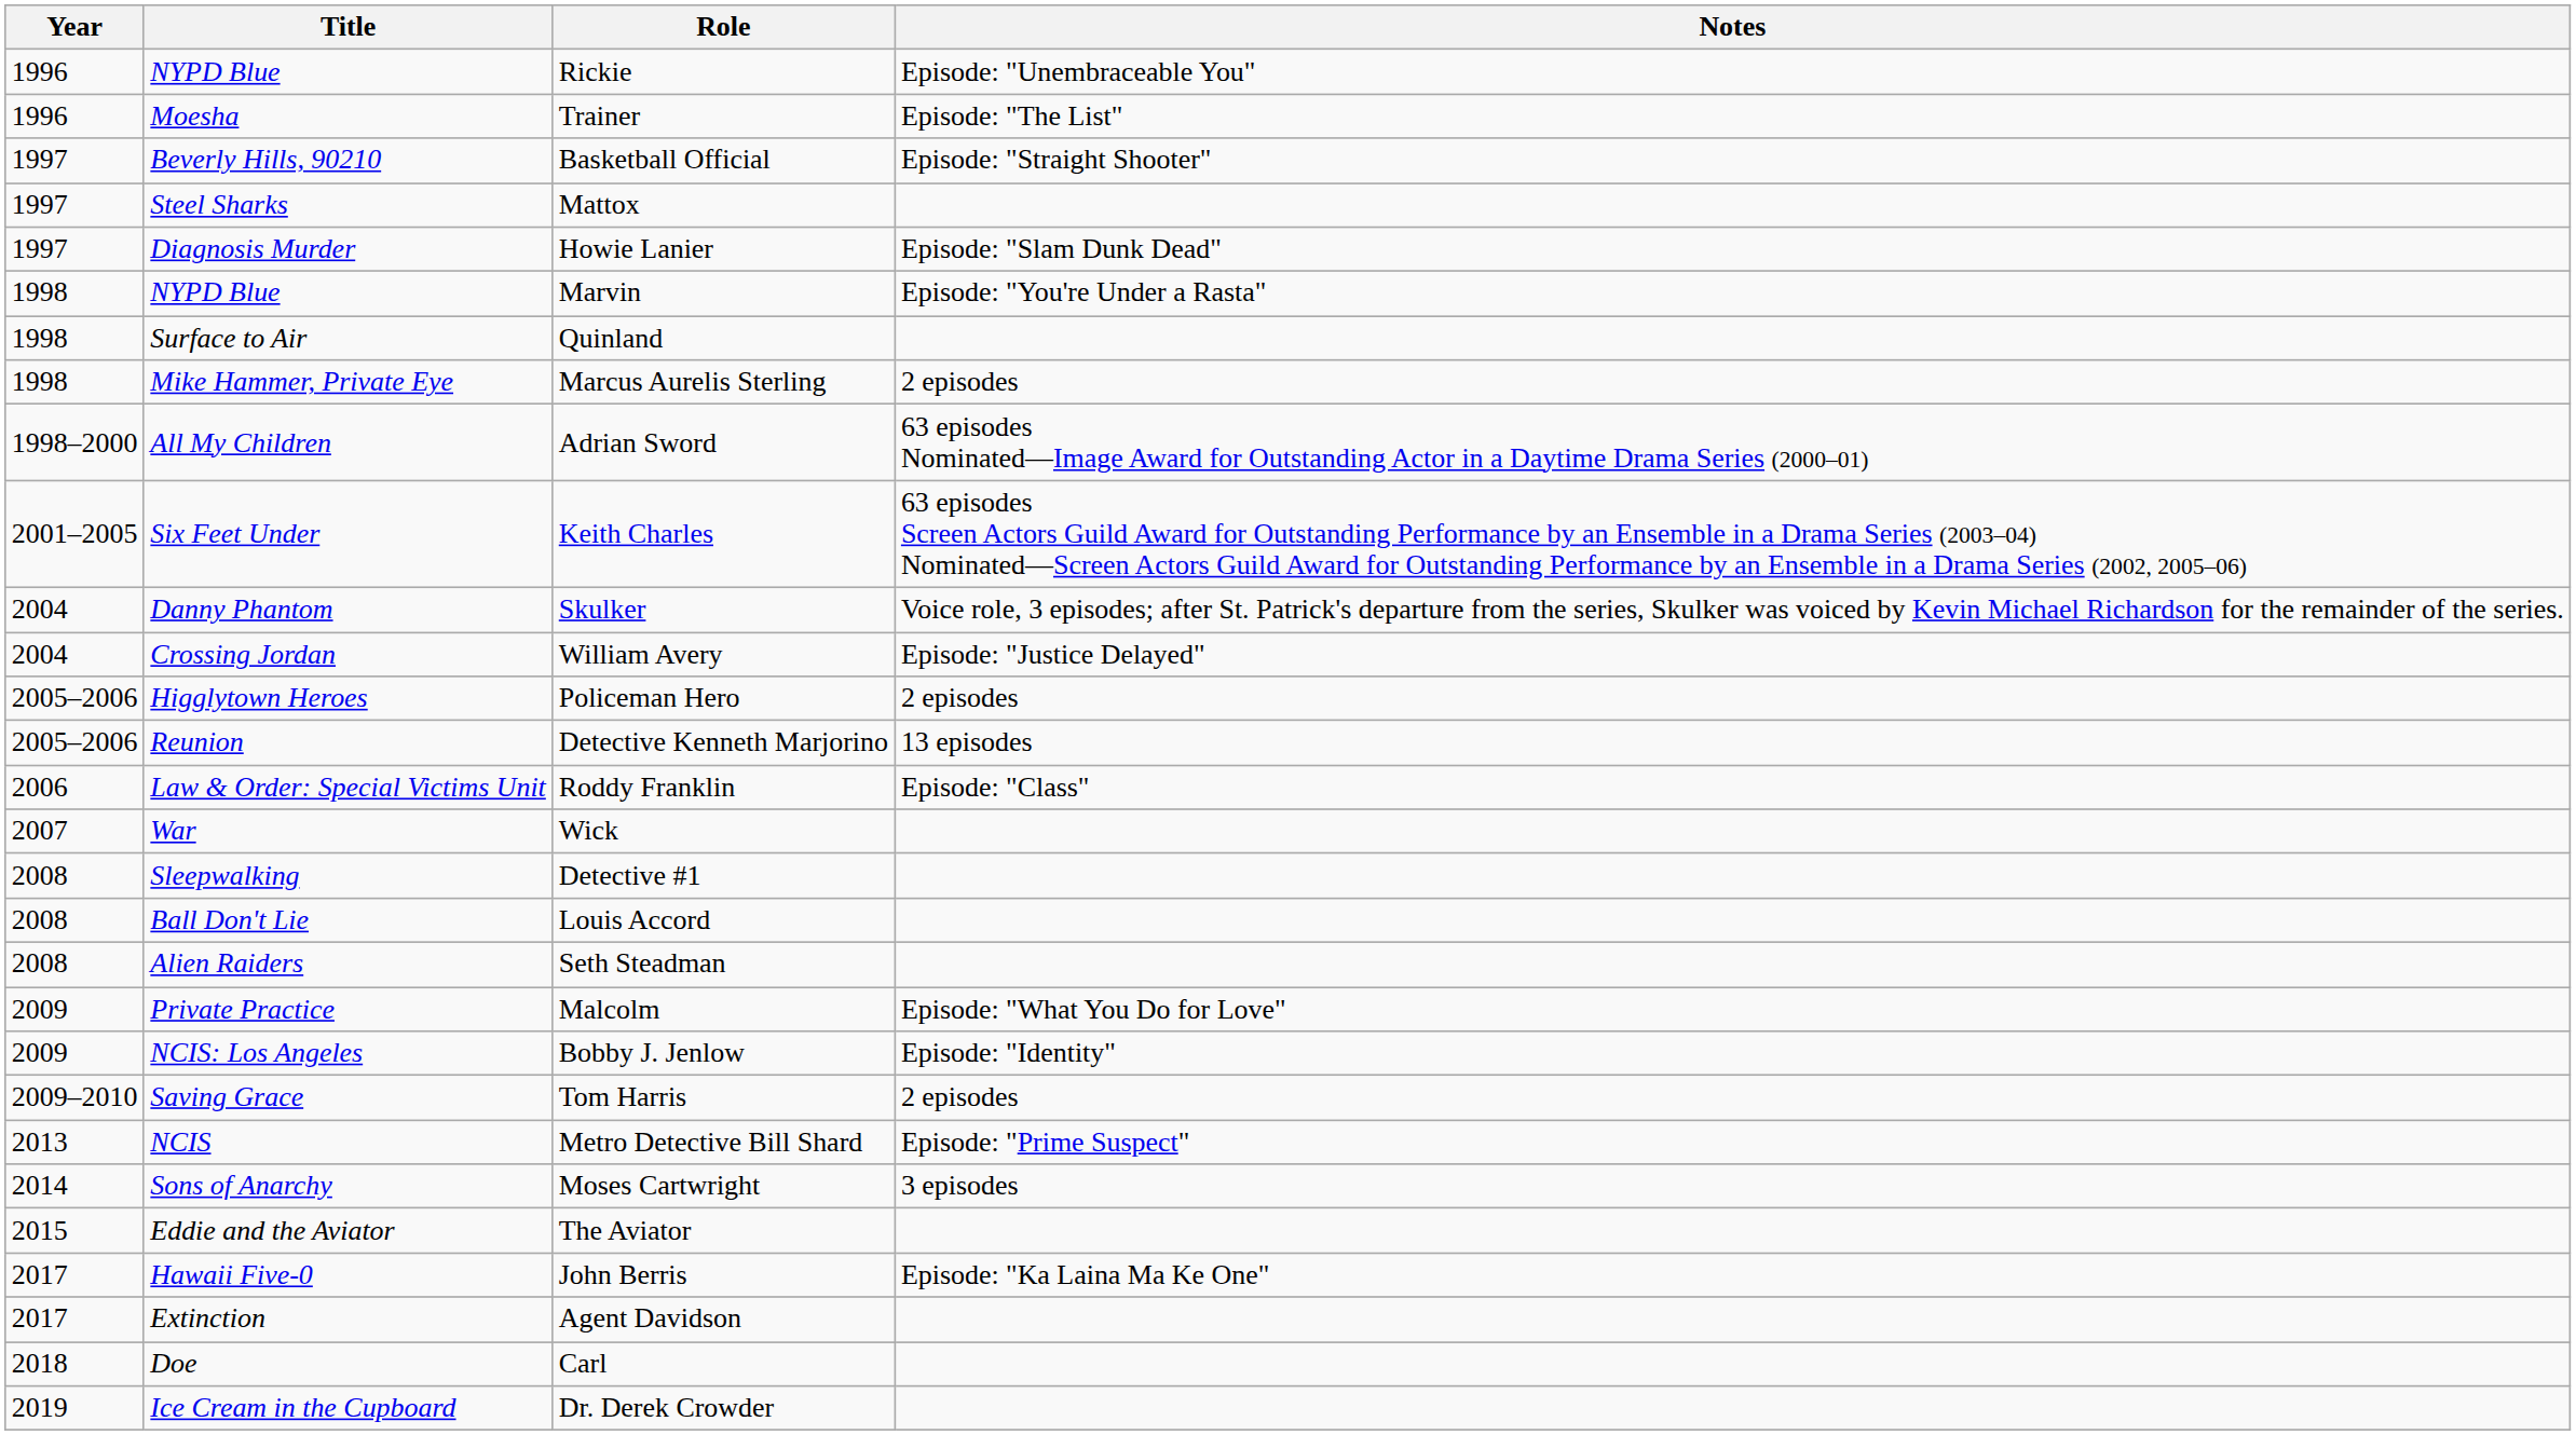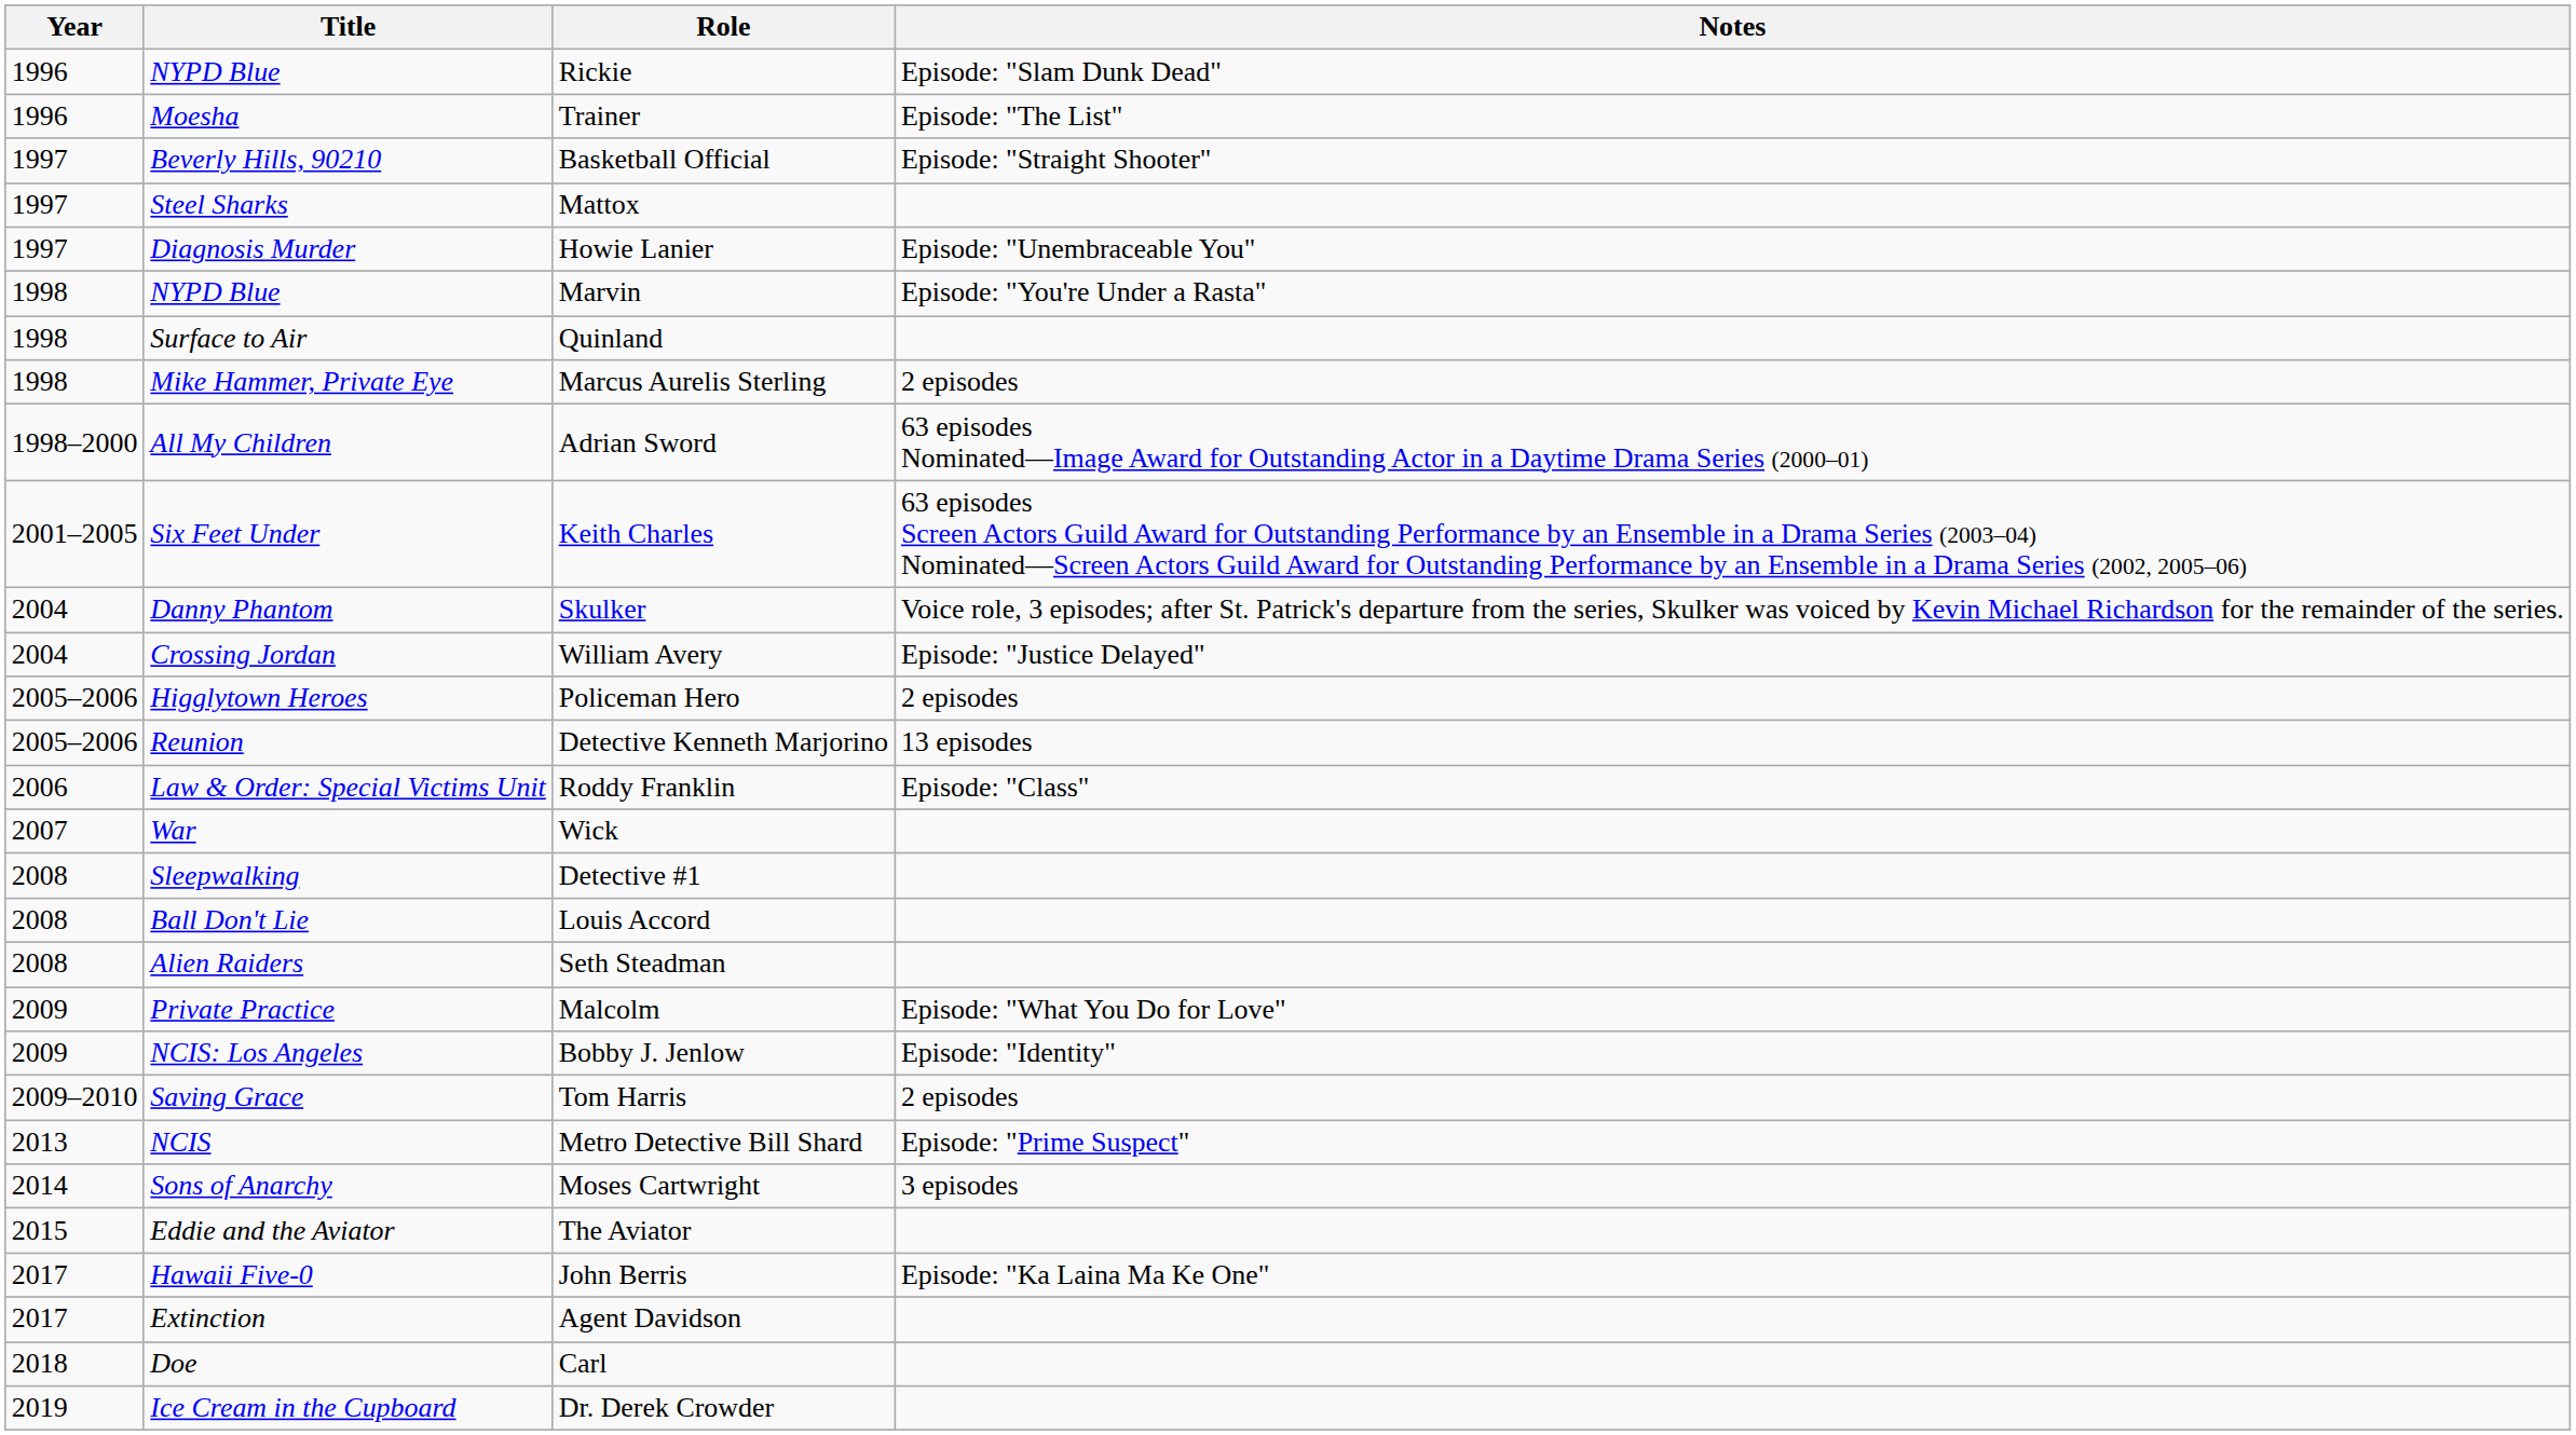Rickie | Notes: Episode: "Unembraceable You" -> Episode: "Slam Dunk Dead"
Howie Lanier | Notes: Episode: "Slam Dunk Dead" -> Episode: "Unembraceable You"
